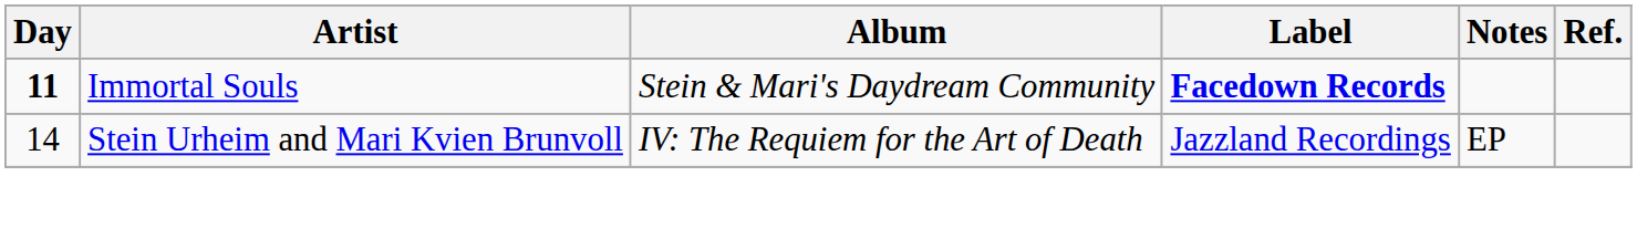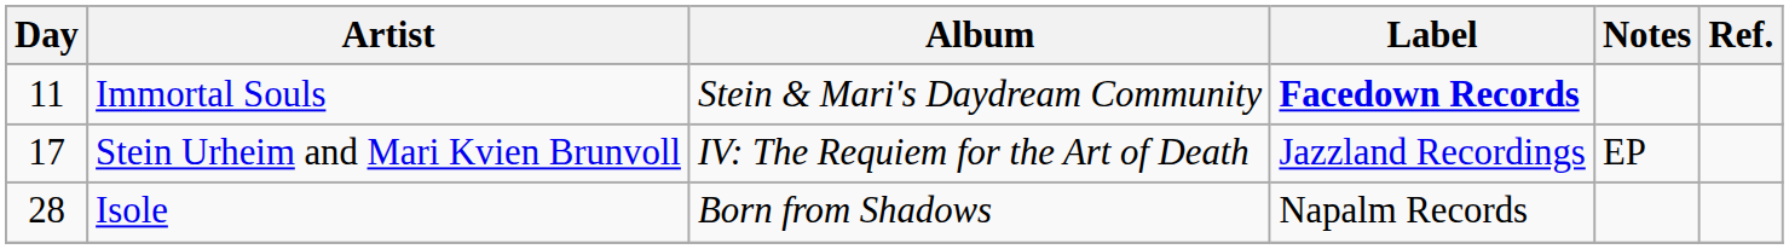Immortal Souls | Day: bold -> normal
Stein Urheim and Mari Kvien Brunvoll | Day: 14 -> 17
+ row: 28 | Isole | Born from Shadows | Napalm Records
